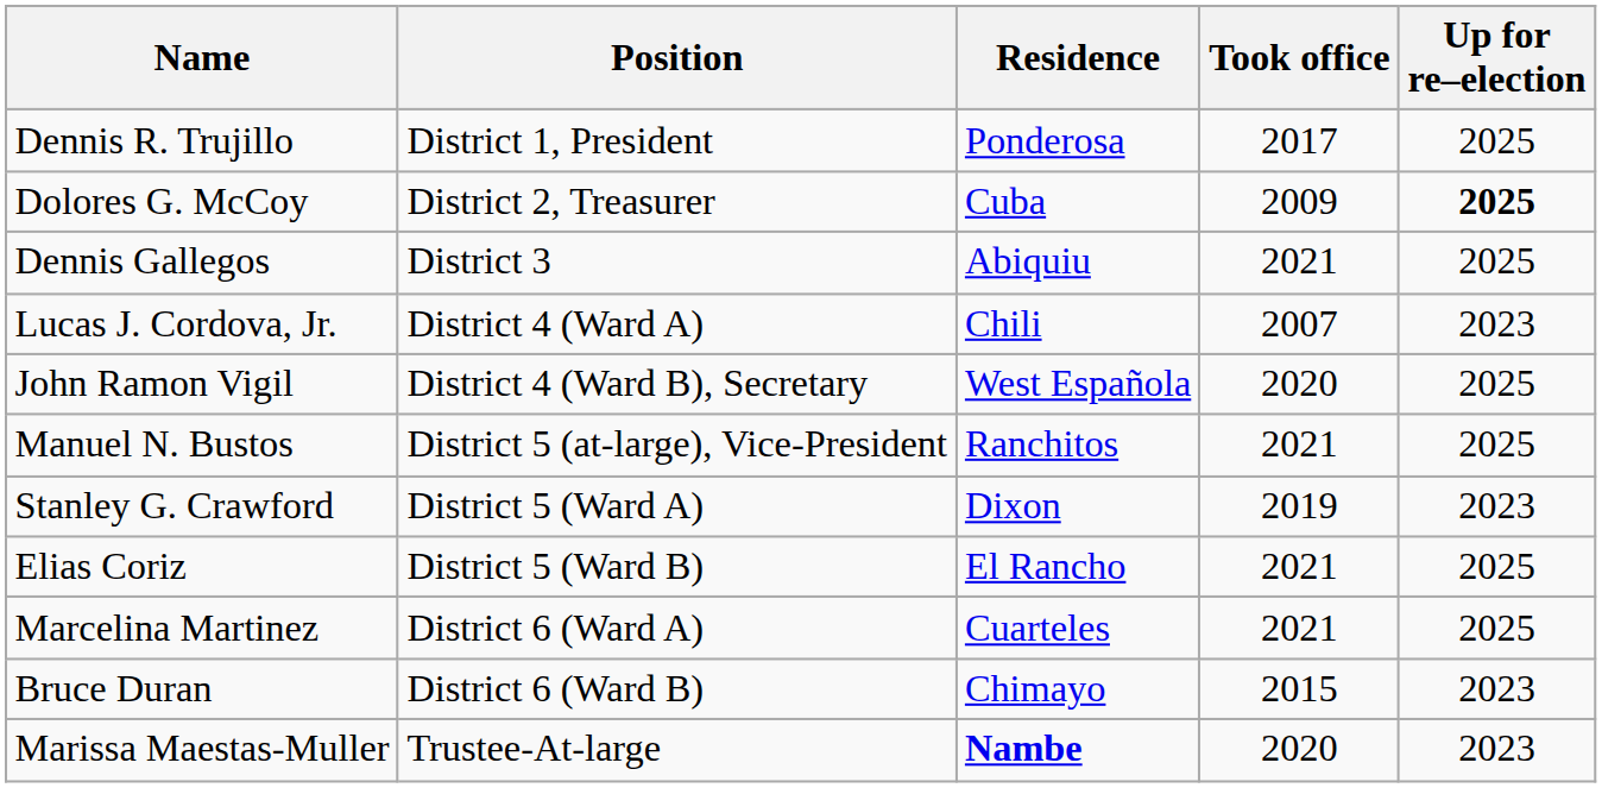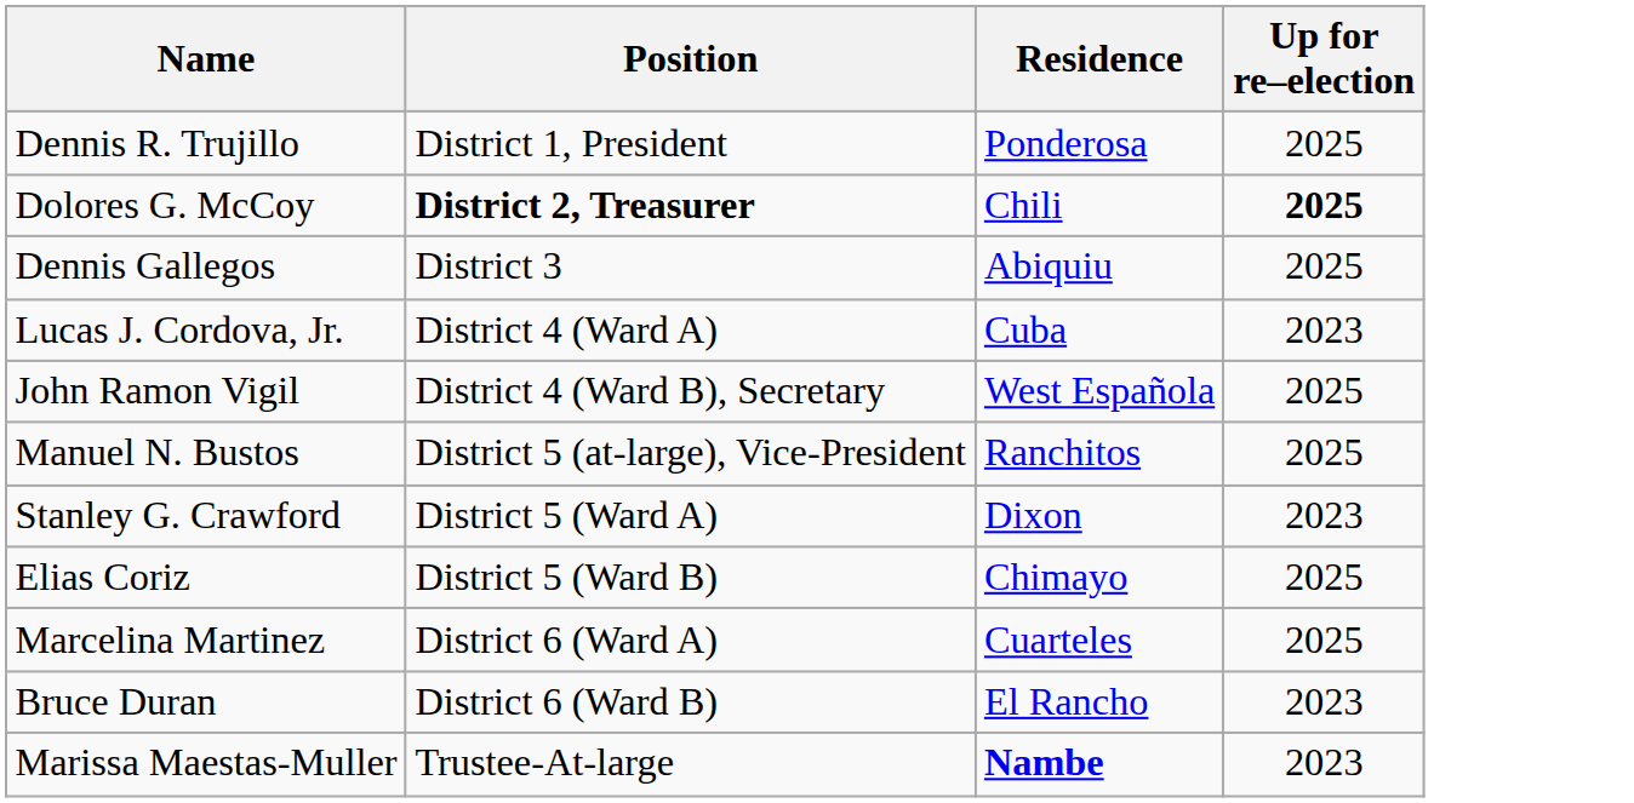- column: Took office | 2017 | 2009 | 2021 | 2007 | 2020 | 2021 | 2019 | 2021 | 2021 | 2015 | 2020
Dolores G. McCoy | Position: normal -> bold
Dolores G. McCoy | Residence: Cuba -> Chili
Lucas J. Cordova, Jr. | Residence: Chili -> Cuba
Elias Coriz | Residence: El Rancho -> Chimayo
Bruce Duran | Residence: Chimayo -> El Rancho
